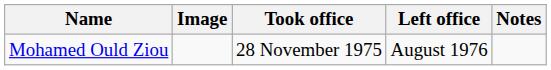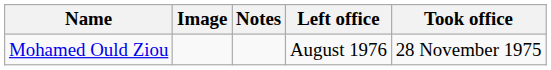columns swapped: Took office <-> Notes
